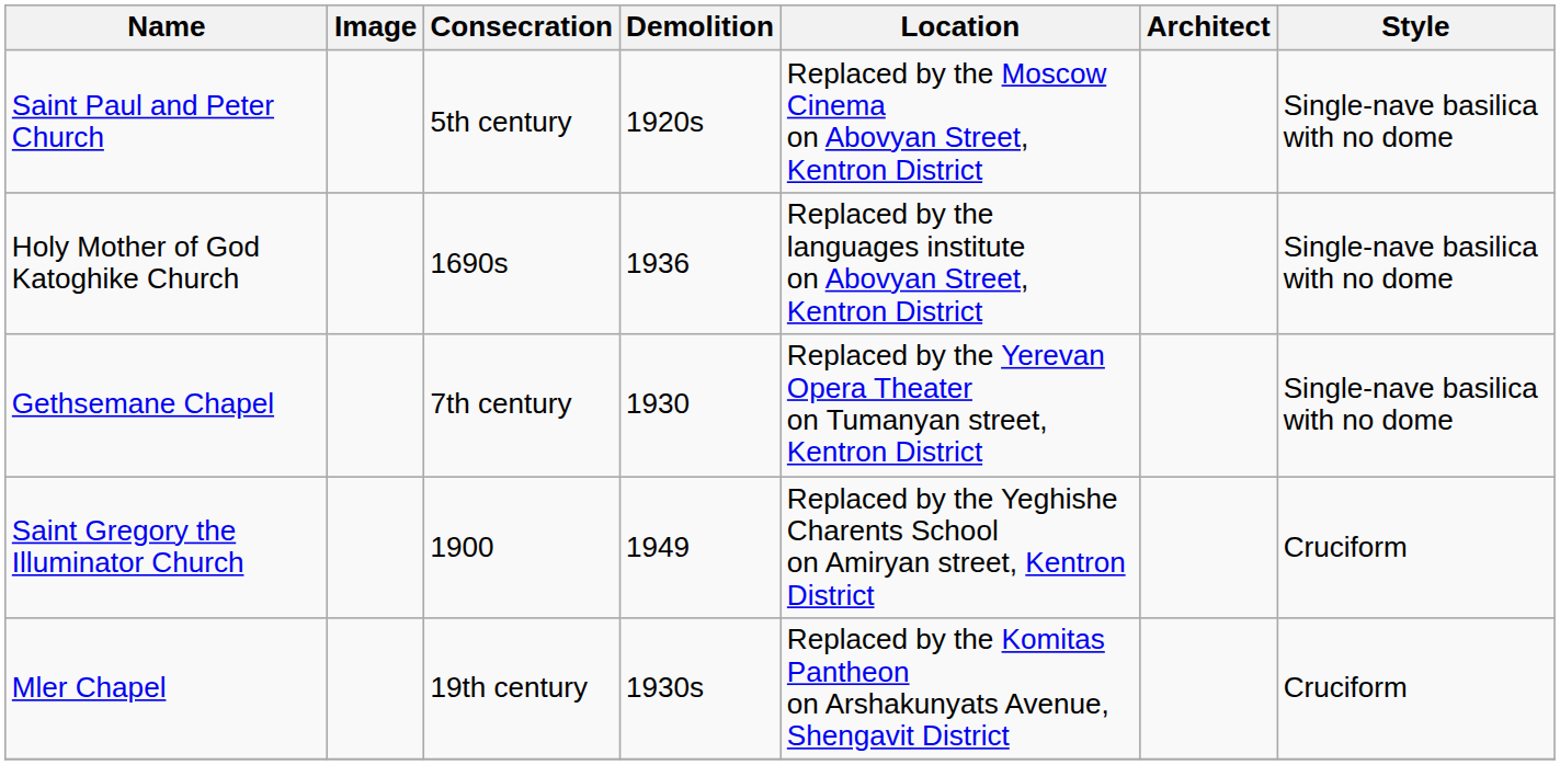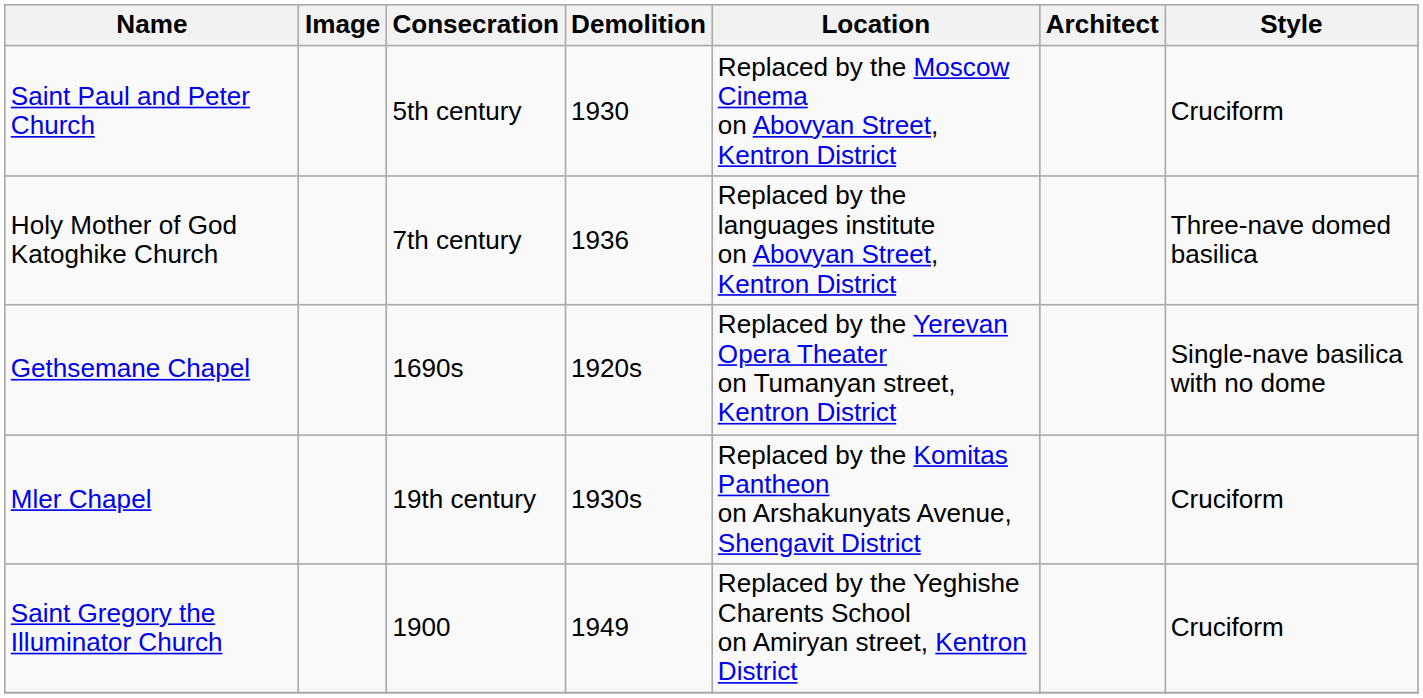Saint Paul and Peter Church | Demolition: 1920s -> 1930
Saint Paul and Peter Church | Style: Single-nave basilica with no dome -> Cruciform
Holy Mother of God Katoghike Church | Consecration: 1690s -> 7th century
Holy Mother of God Katoghike Church | Style: Single-nave basilica with no dome -> Three-nave domed basilica
Gethsemane Chapel | Consecration: 7th century -> 1690s
Gethsemane Chapel | Demolition: 1930 -> 1920s
rows swapped: Mler Chapel <-> Saint Gregory the Illuminator Church
